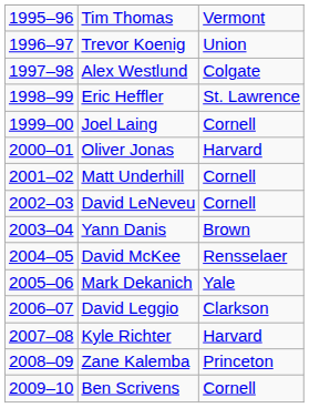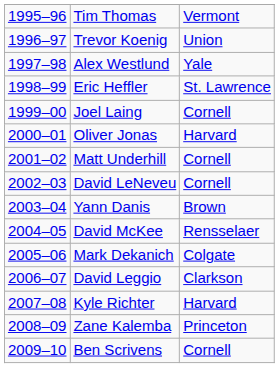Alex Westlund | column 3: Colgate -> Yale
Mark Dekanich | column 3: Yale -> Colgate
